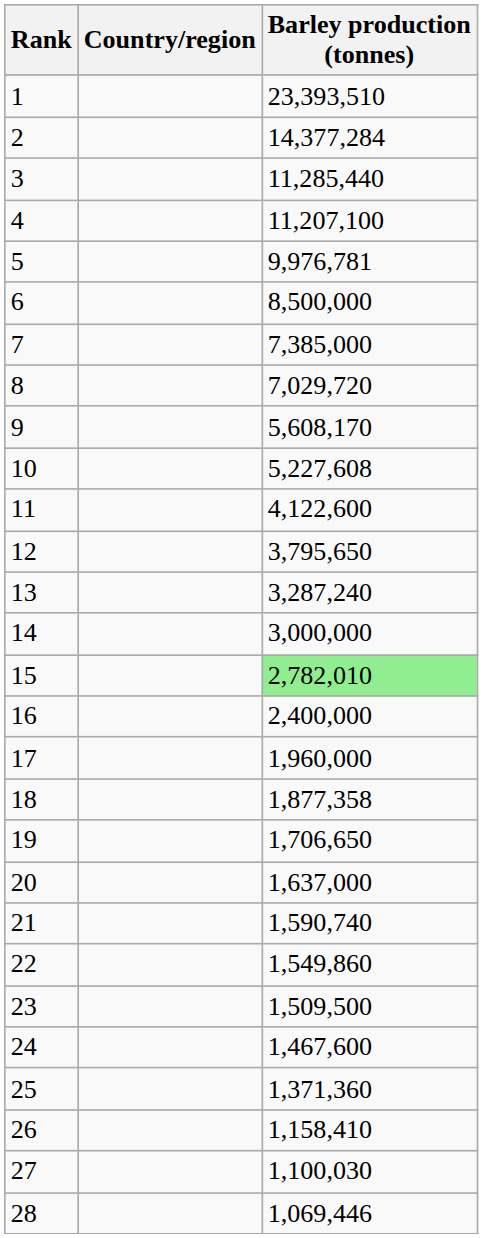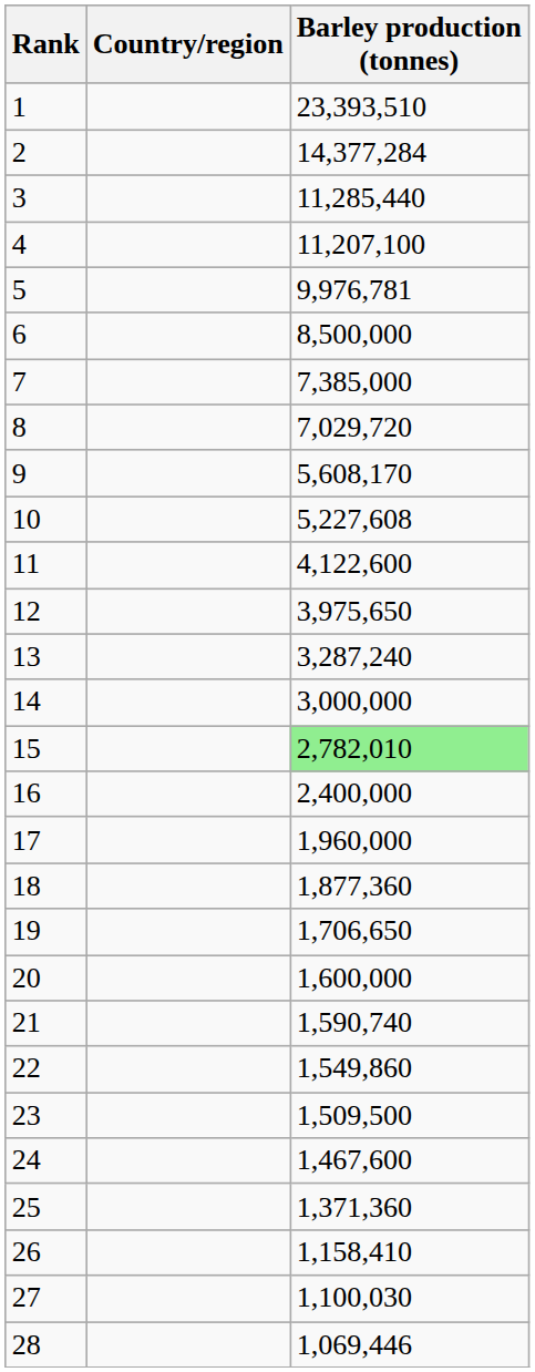12 | Barley production (tonnes): 3,795,650 -> 3,975,650
18 | Barley production (tonnes): 1,877,358 -> 1,877,360
20 | Barley production (tonnes): 1,637,000 -> 1,600,000
